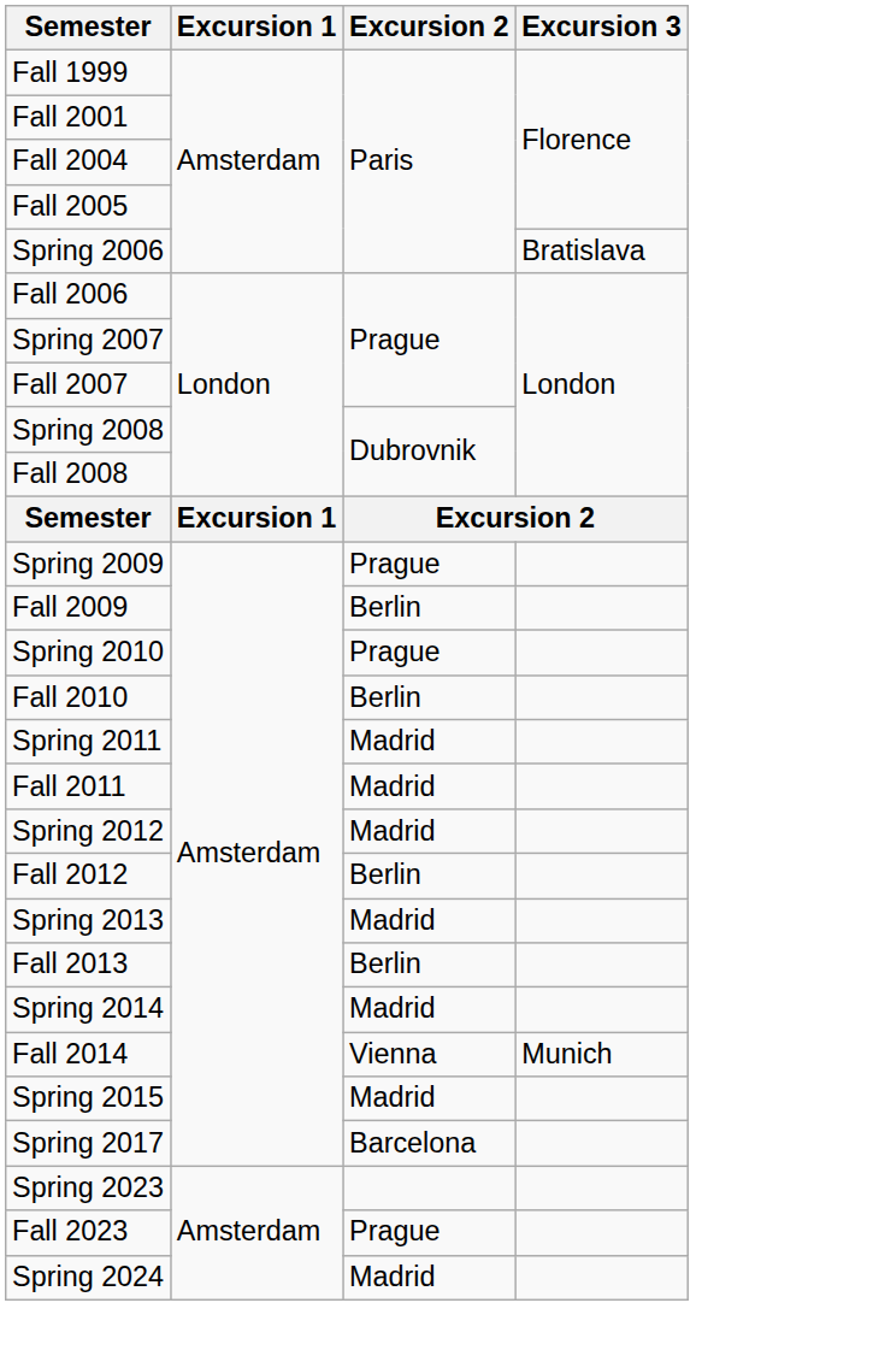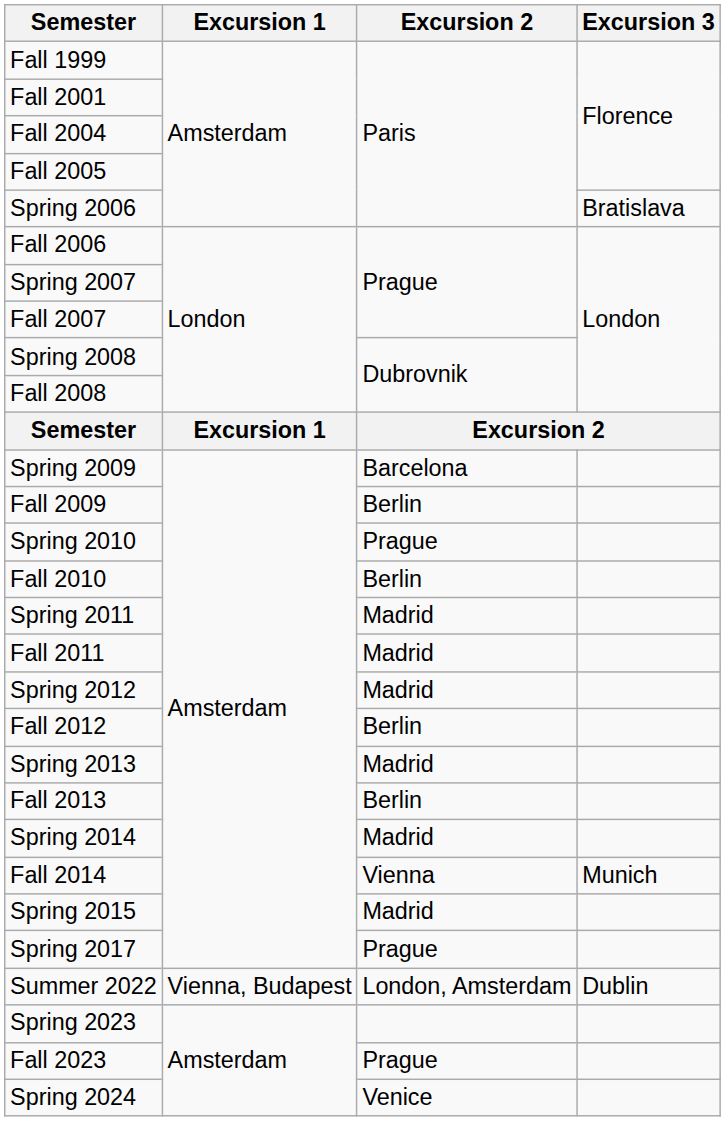Spring 2009 | Excursion 2: Prague -> Barcelona
Spring 2017 | Excursion 2: Barcelona -> Prague
+ row: Summer 2022 | Vienna, Budapest | London, Amsterdam | Dublin
Spring 2024 | Excursion 2: Madrid -> Venice
